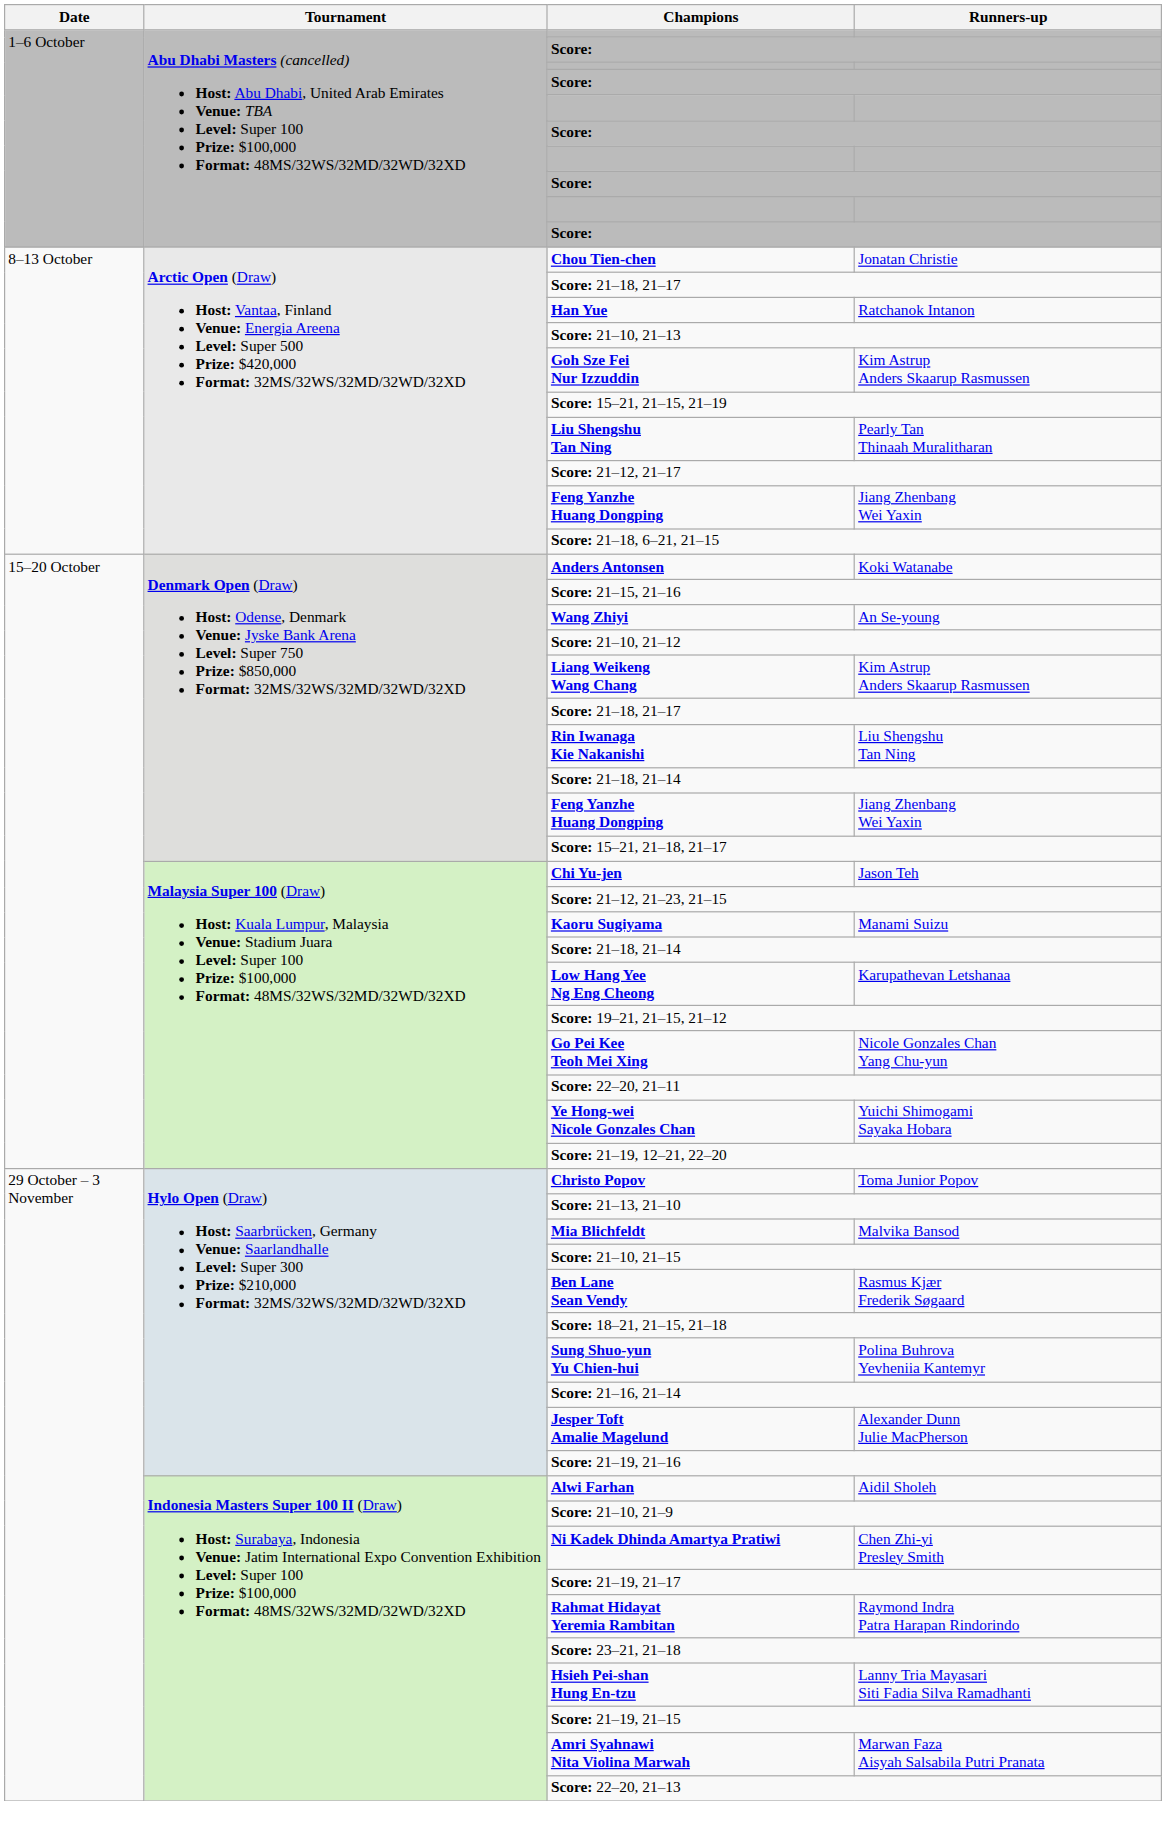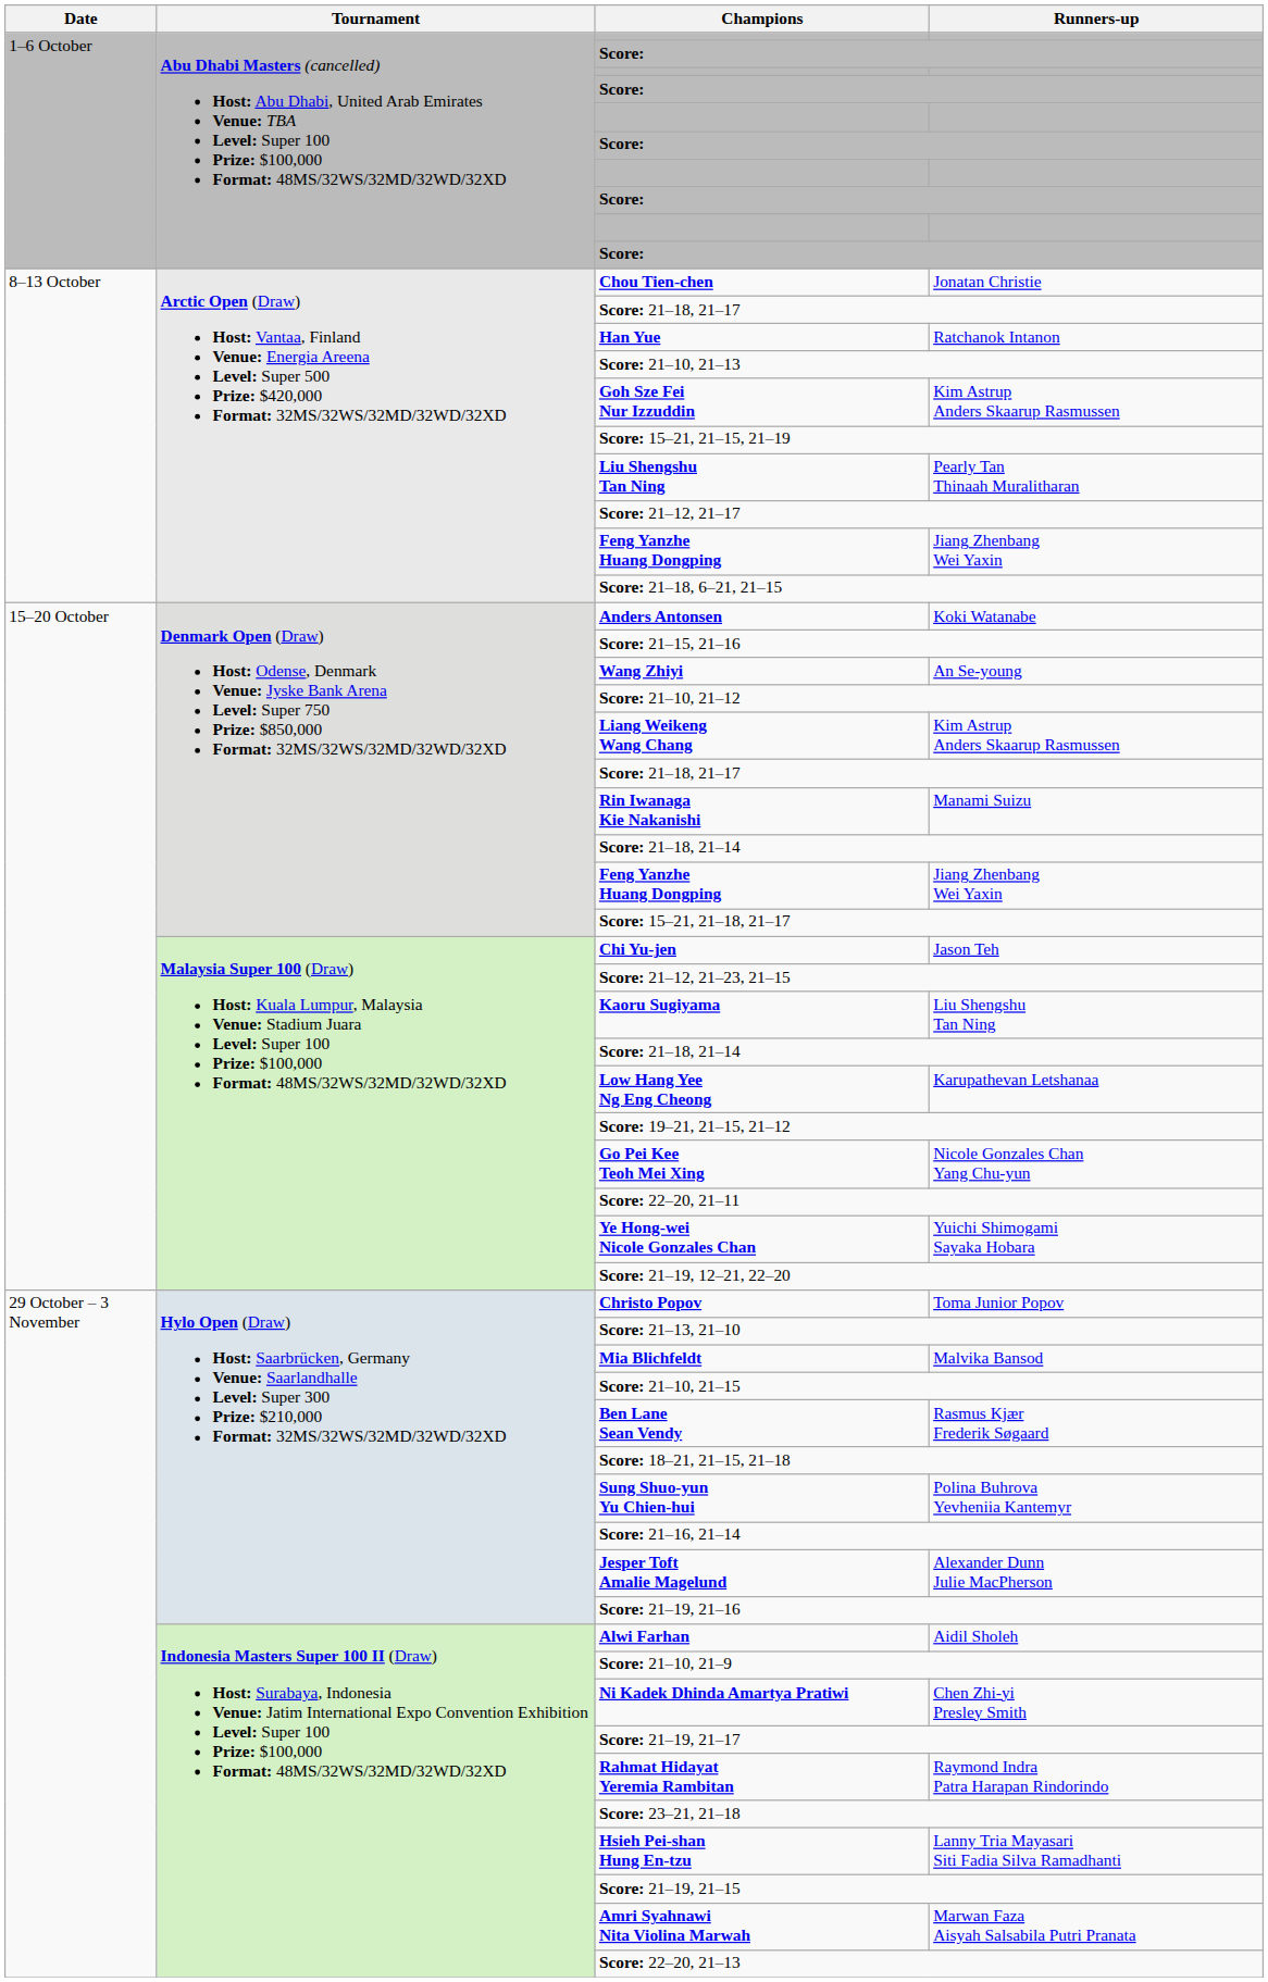Rin Iwanaga Kie Nakanishi | Runners-up: Liu Shengshu Tan Ning -> Manami Suizu
Kaoru Sugiyama | Runners-up: Manami Suizu -> Liu Shengshu Tan Ning
